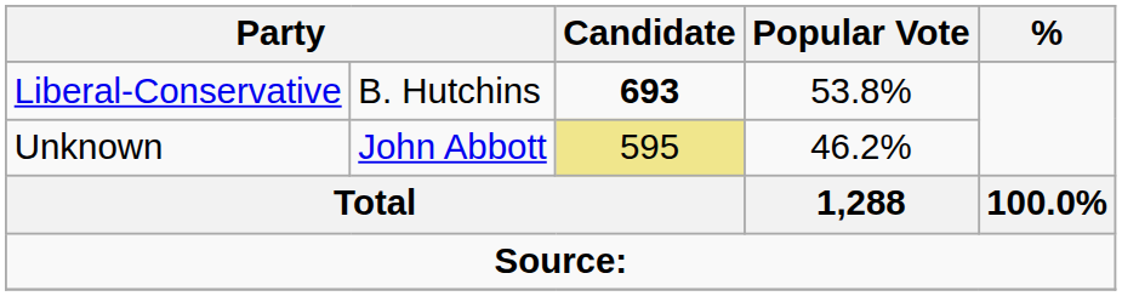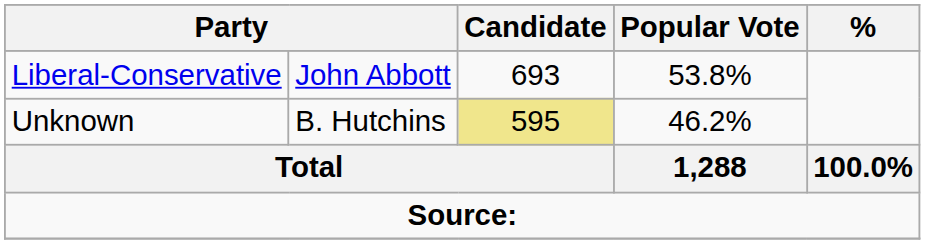Liberal-Conservative | column 2: B. Hutchins -> John Abbott
Liberal-Conservative | Candidate: bold -> normal
Unknown | column 2: John Abbott -> B. Hutchins
